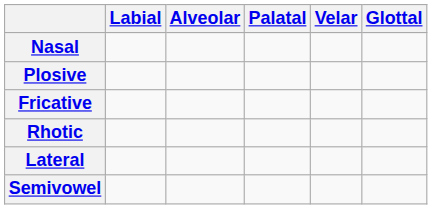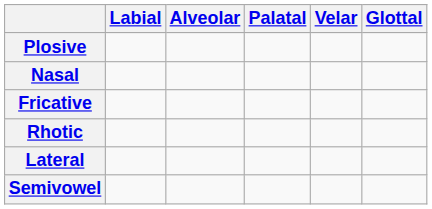rows swapped: Nasal <-> Plosive
